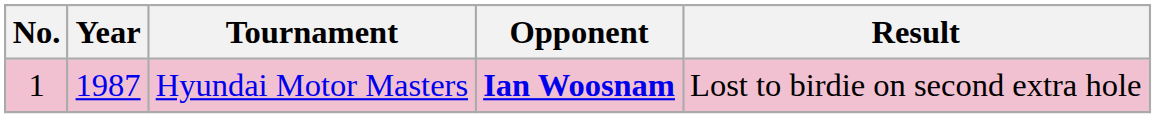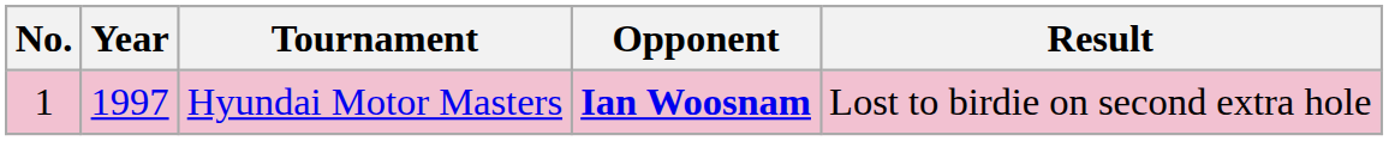Hyundai Motor Masters | Year: 1987 -> 1997
